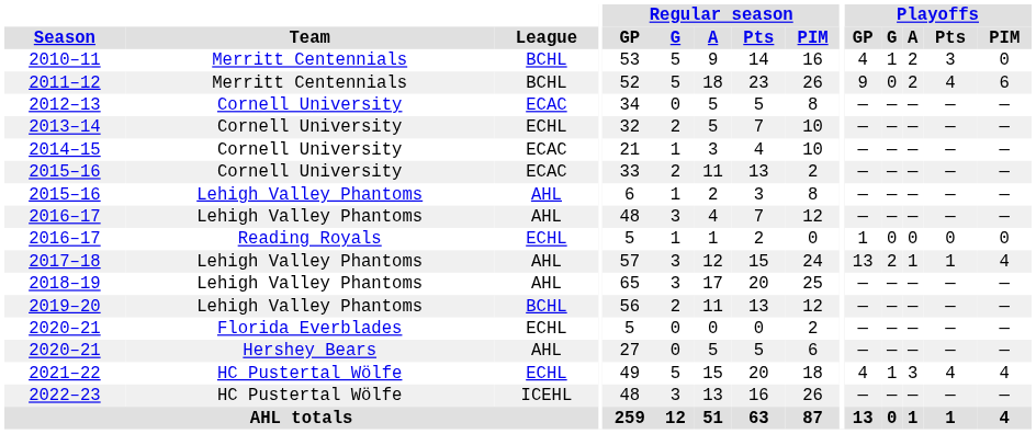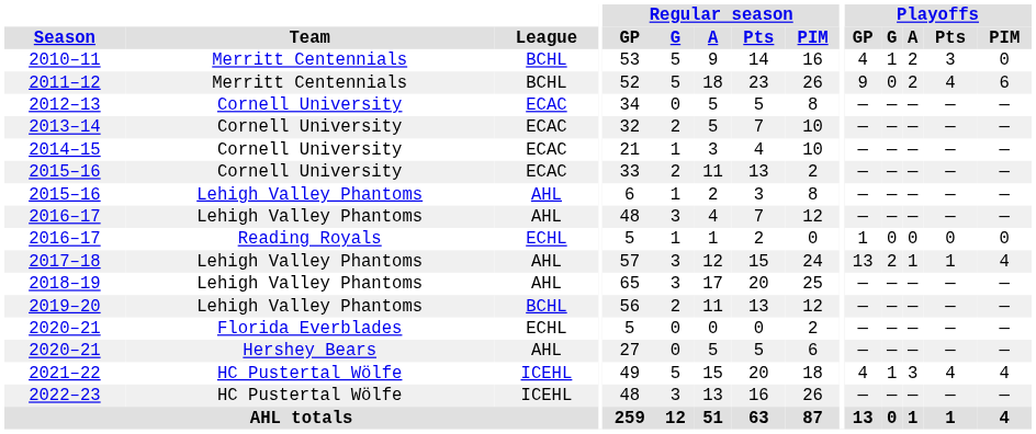2013–14 | League: ECHL -> ECAC
2021–22 | League: ECHL -> ICEHL
